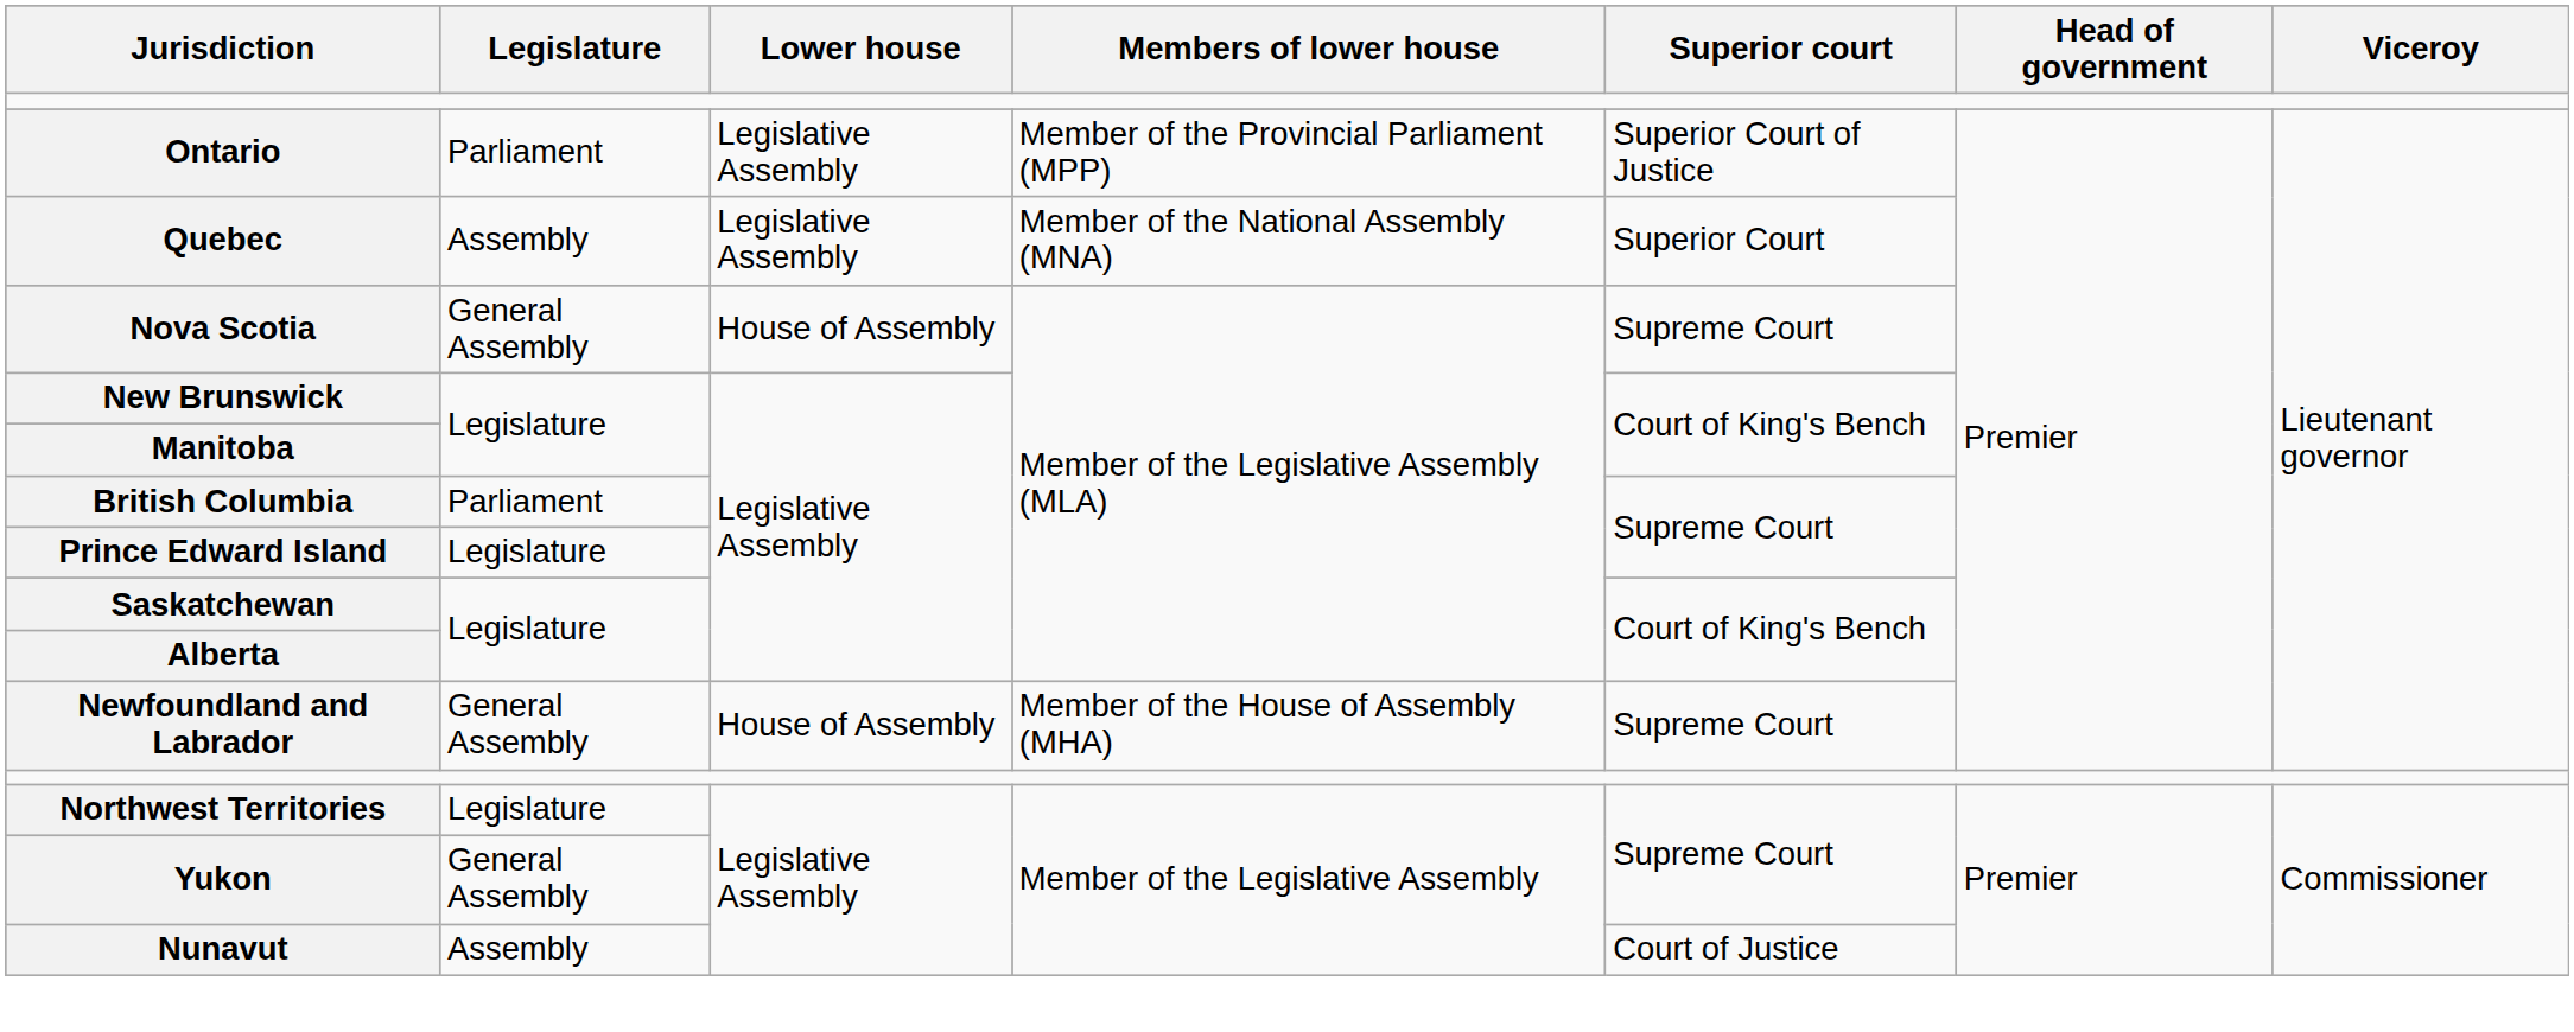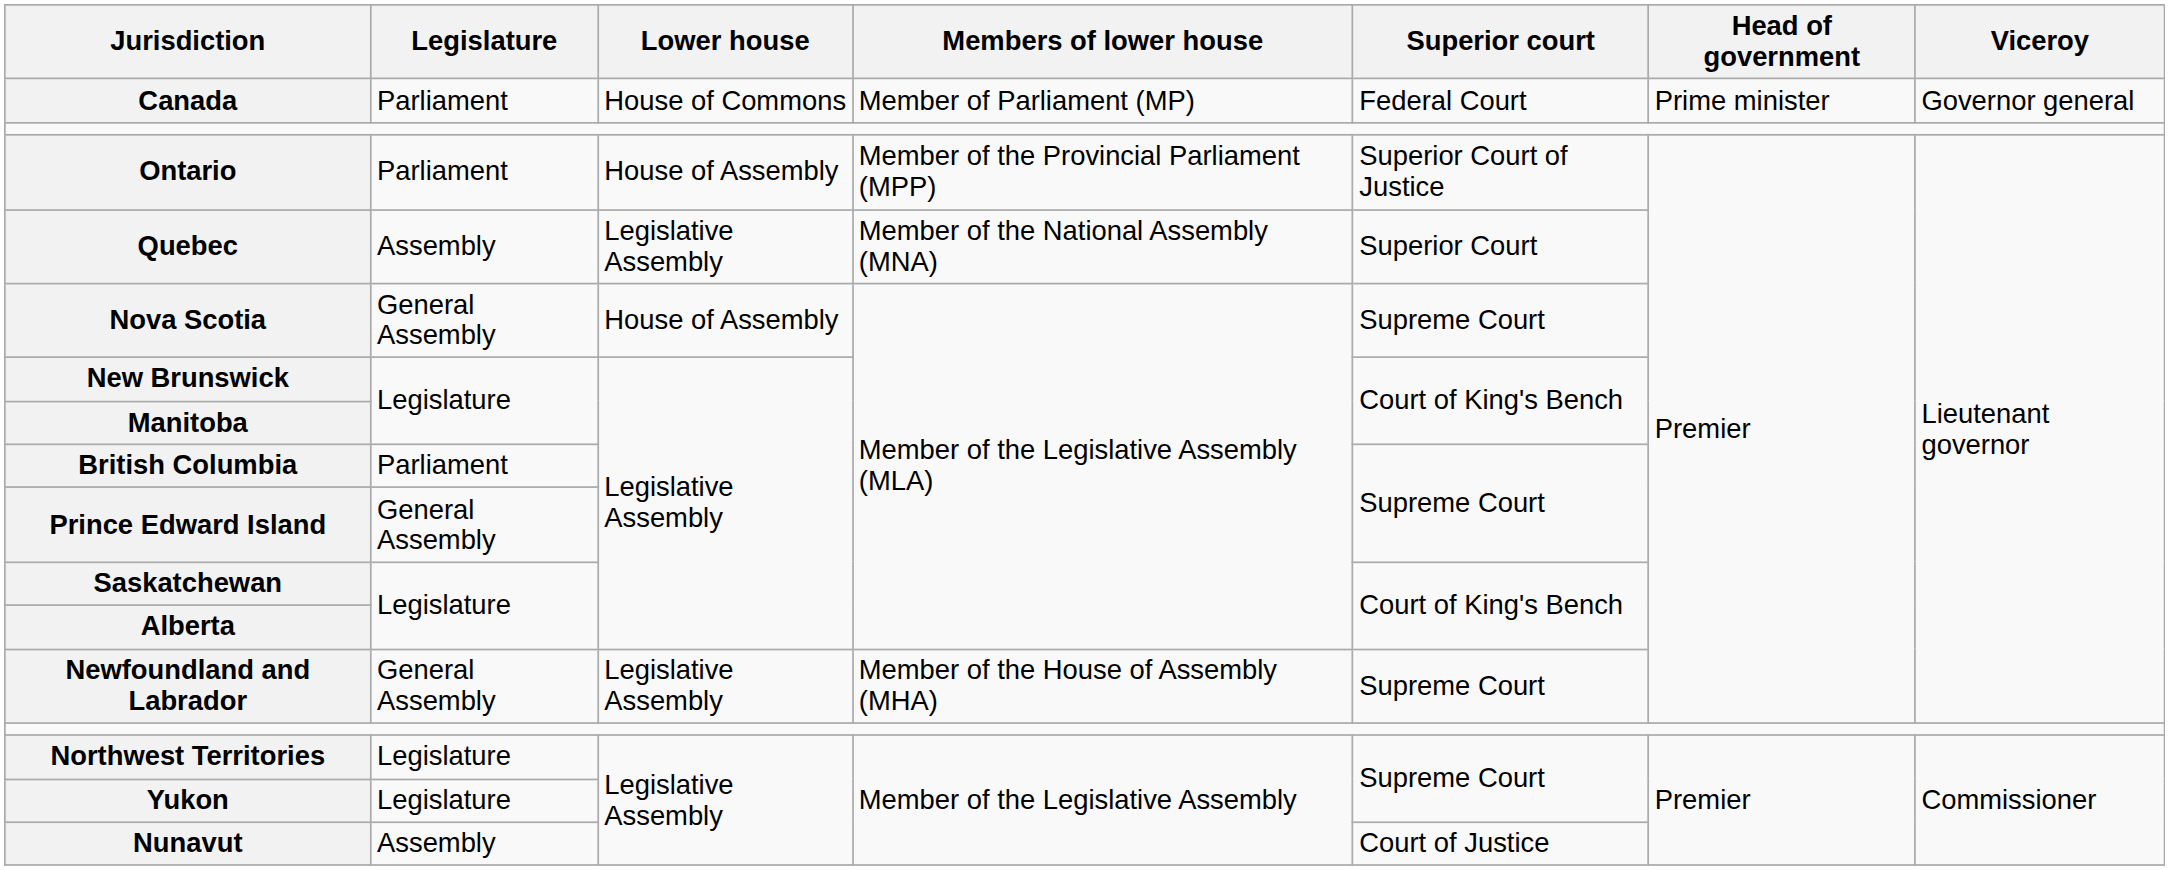+ row: Canada | Parliament | House of Commons | Member of Parliament (MP) | Federal Court | Prime minister | Governor general
Ontario | Lower house: Legislative Assembly -> House of Assembly
Prince Edward Island | Legislature: Legislature -> General Assembly
Newfoundland and Labrador | Lower house: House of Assembly -> Legislative Assembly
Yukon | Legislature: General Assembly -> Legislature
